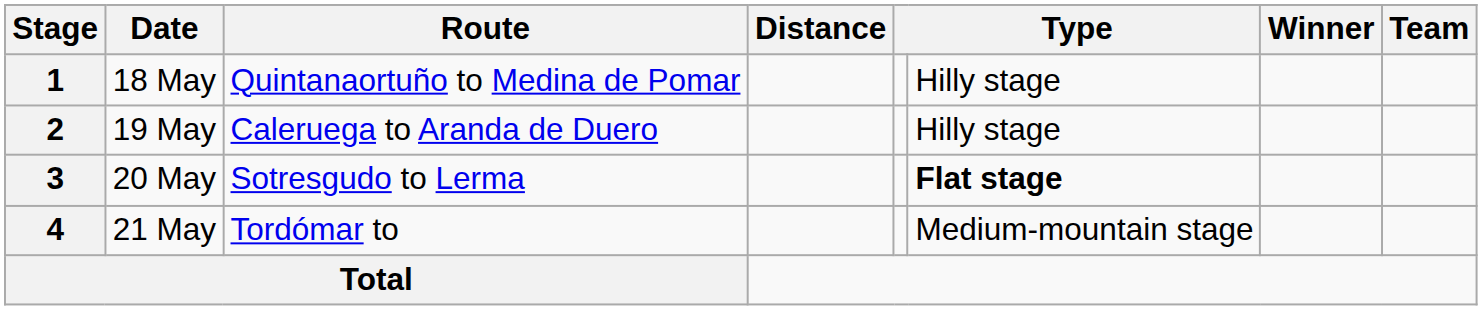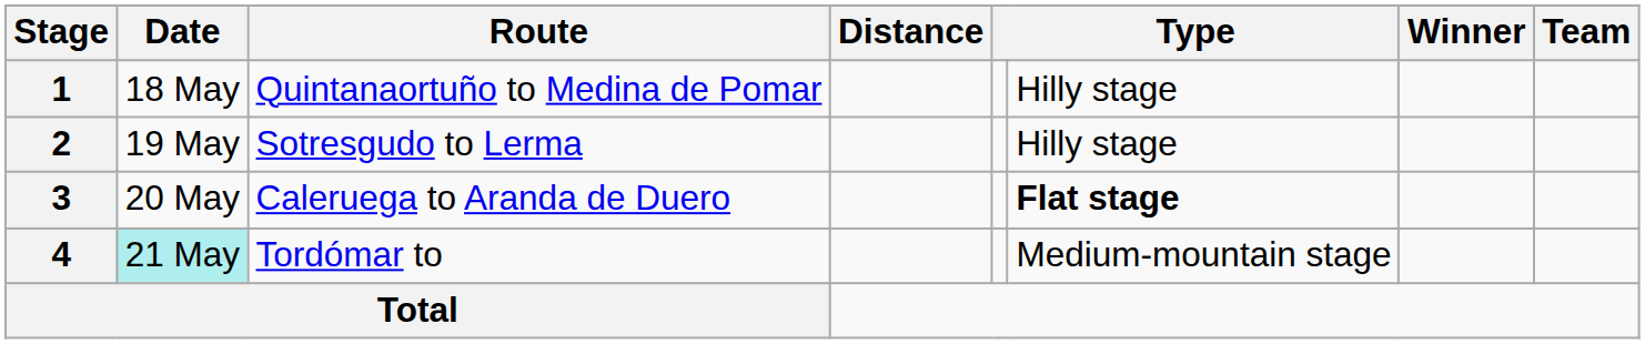2 | Route: Caleruega to Aranda de Duero -> Sotresgudo to Lerma
3 | Route: Sotresgudo to Lerma -> Caleruega to Aranda de Duero
4 | Date: no background -> paleturquoise background
